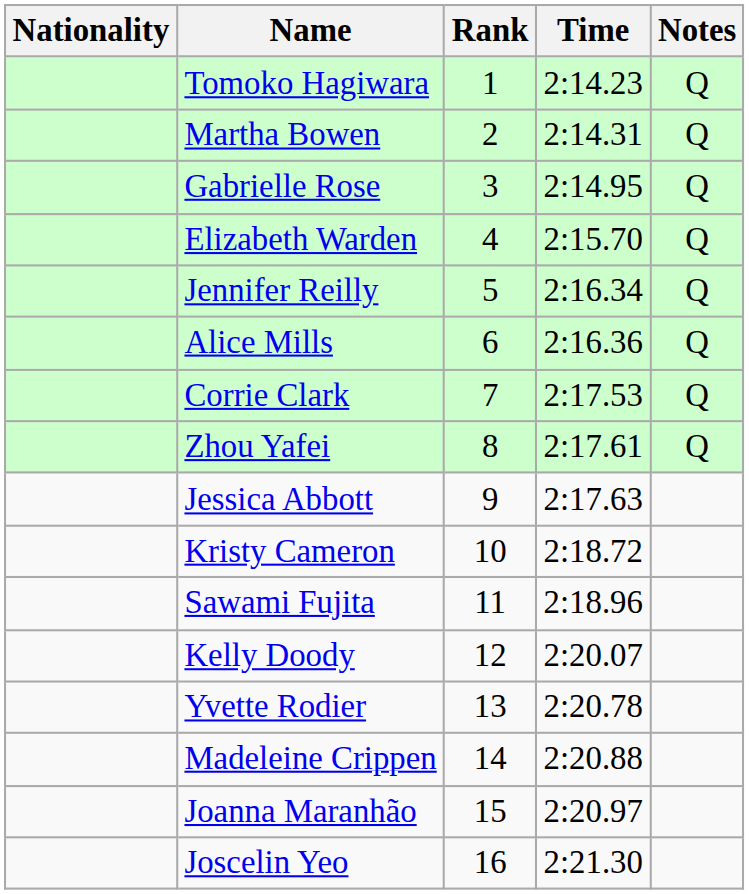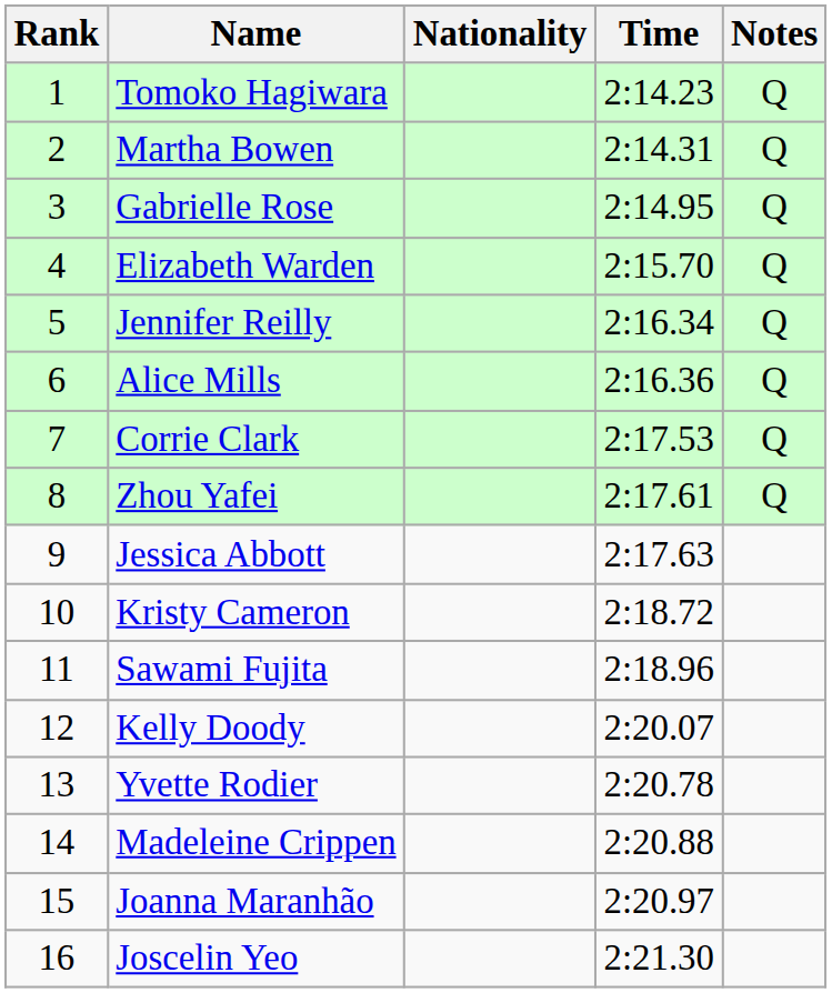columns swapped: Rank <-> Nationality
